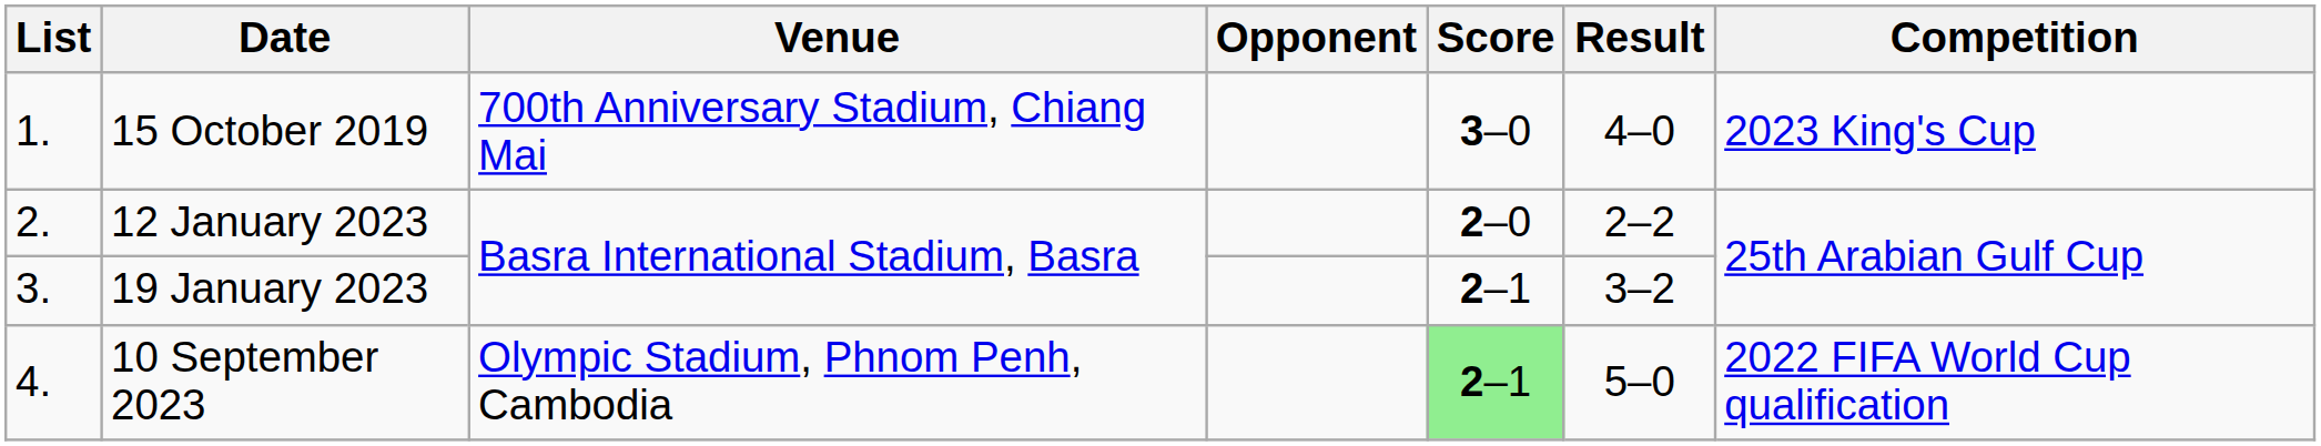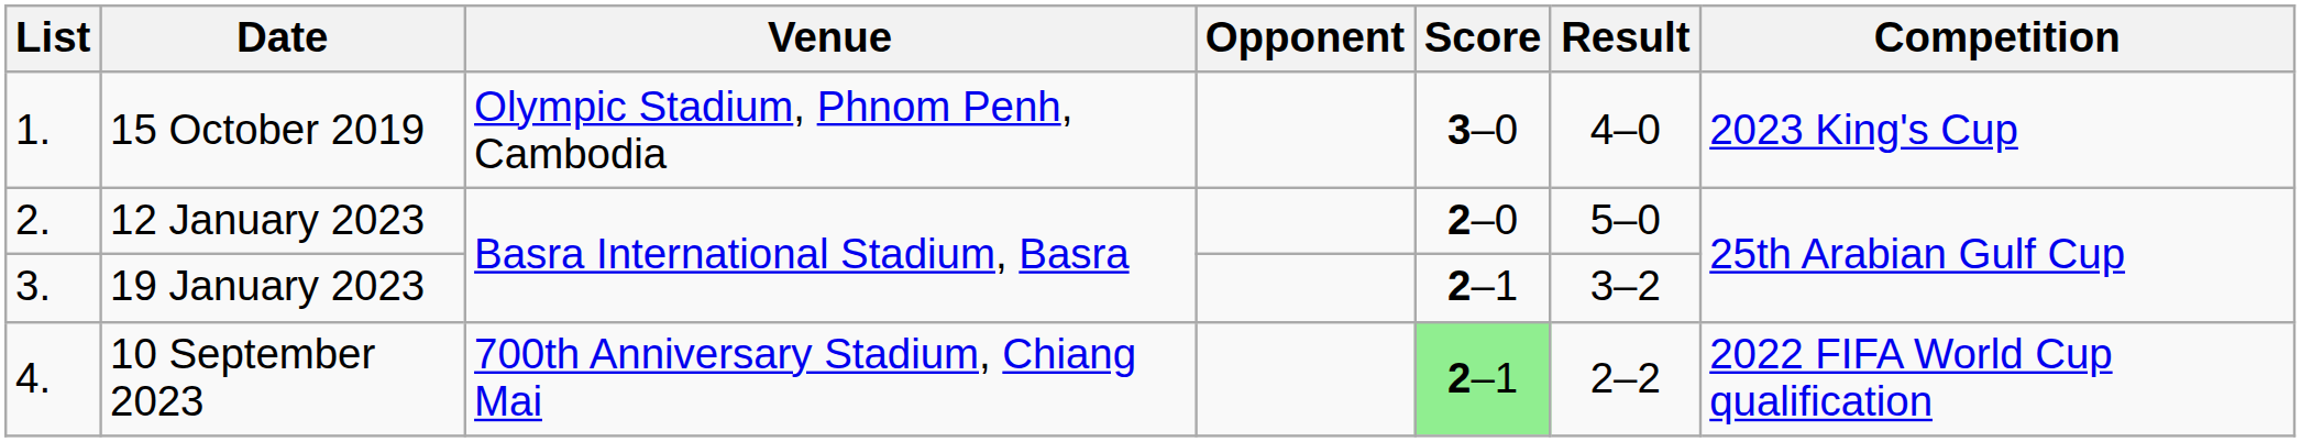15 October 2019 | Venue: 700th Anniversary Stadium, Chiang Mai -> Olympic Stadium, Phnom Penh, Cambodia
12 January 2023 | Result: 2–2 -> 5–0
10 September 2023 | Venue: Olympic Stadium, Phnom Penh, Cambodia -> 700th Anniversary Stadium, Chiang Mai
10 September 2023 | Result: 5–0 -> 2–2
